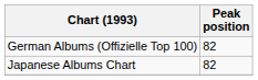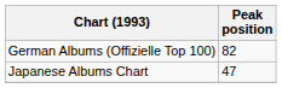Japanese Albums Chart | Peak position: 82 -> 47
